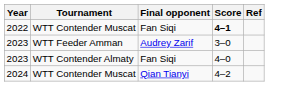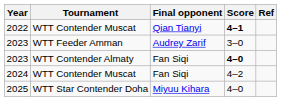2022 | Final opponent: Fan Siqi -> Qian Tianyi
2023 / WTT Contender Almaty | Score: normal -> bold
2024 | Final opponent: Qian Tianyi -> Fan Siqi
+ row: 2025 | WTT Star Contender Doha | Miyuu Kihara | 4–0
